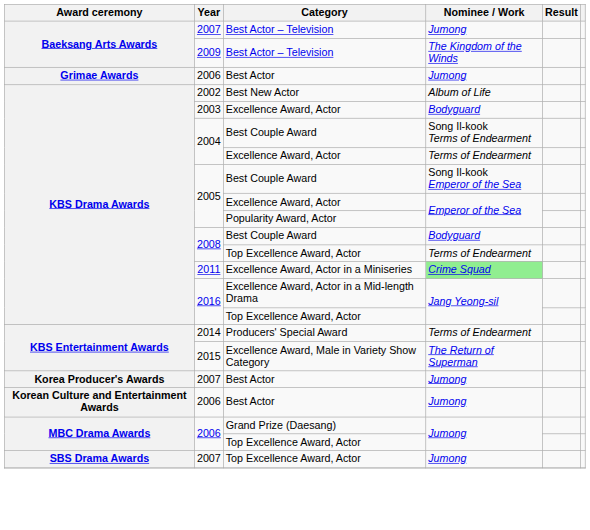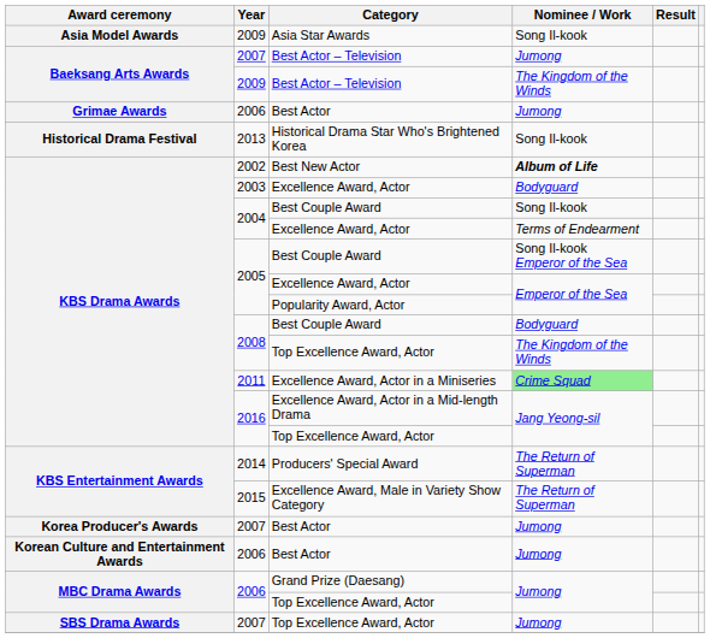+ row: Asia Model Awards | 2009 | Asia Star Awards | Song Il-kook
+ row: Historical Drama Festival | 2013 | Historical Drama Star Who's Brightened Korea | Song Il-kook
Best New Actor | Nominee / Work: normal -> bold
2004 / Best Couple Award | Nominee / Work: Song Il-kook Terms of Endearment -> Song Il-kook
2008 / Top Excellence Award, Actor | Nominee / Work: Terms of Endearment -> The Kingdom of the Winds
Producers' Special Award | Nominee / Work: Terms of Endearment -> The Return of Superman
